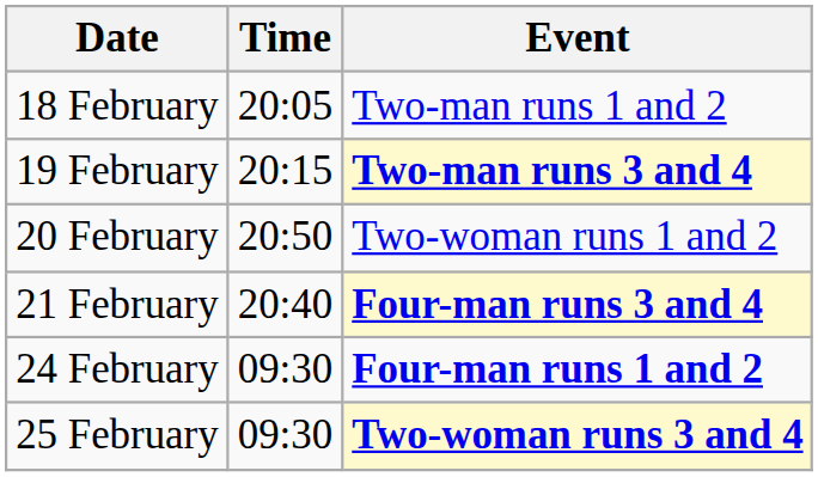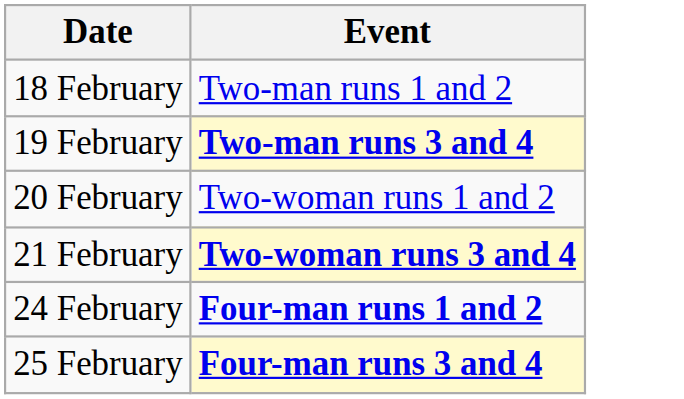- column: Time | 20:05 | 20:15 | 20:50 | 20:40 | 09:30 | 09:30
21 February | Event: Four-man runs 3 and 4 -> Two-woman runs 3 and 4
25 February | Event: Two-woman runs 3 and 4 -> Four-man runs 3 and 4
